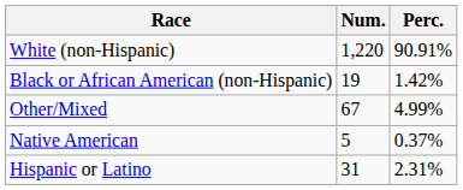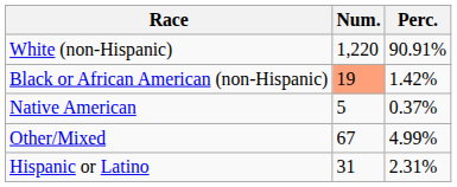Black or African American (non-Hispanic) | Num.: no background -> lightsalmon background
rows swapped: Native American <-> Other/Mixed
